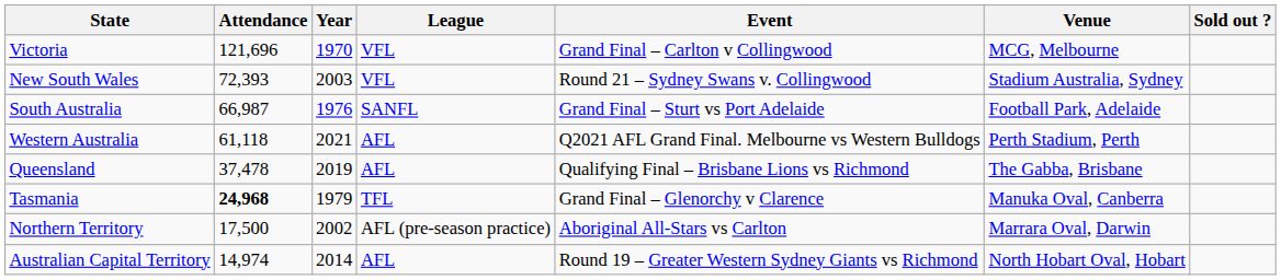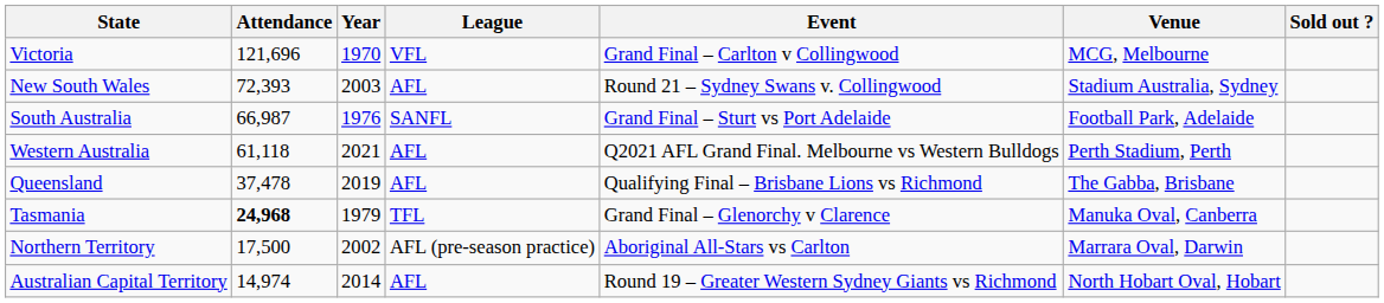New South Wales | League: VFL -> AFL
